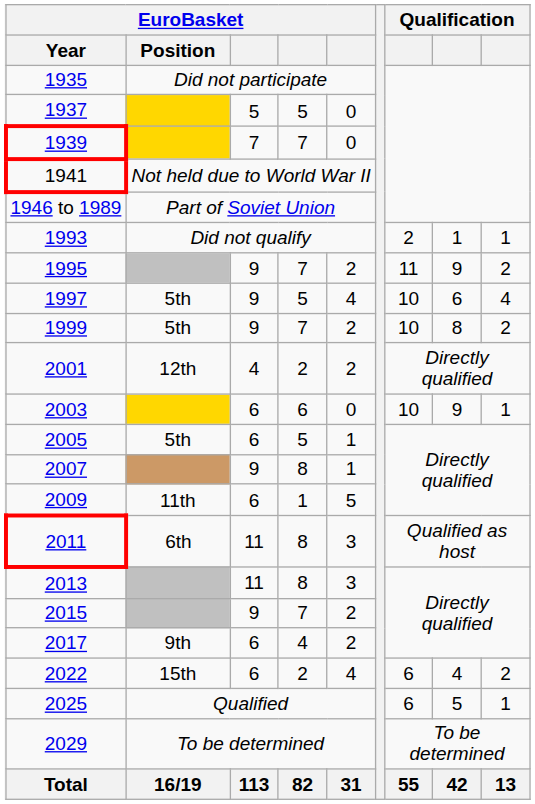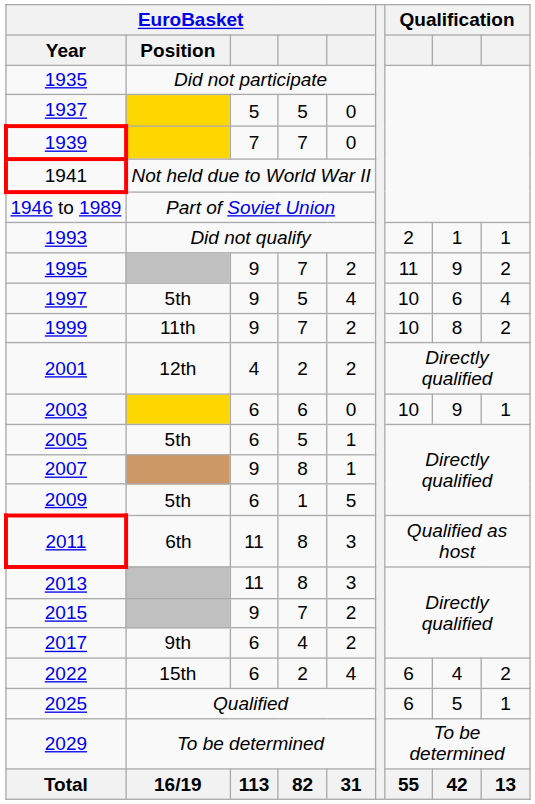1999 | EuroBasket / Position: 5th -> 11th
2009 | EuroBasket / Position: 11th -> 5th
